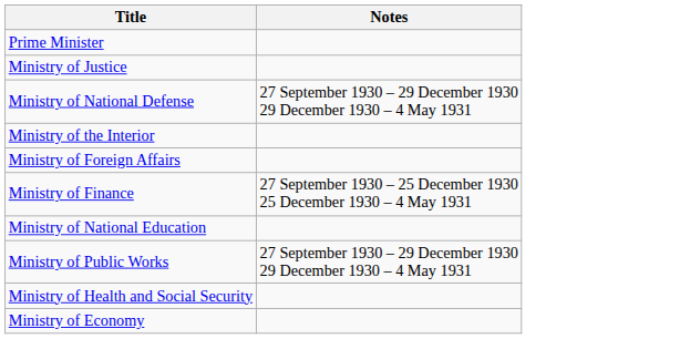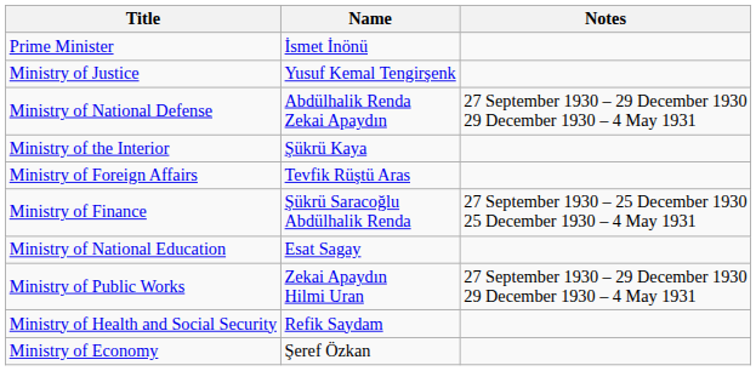+ column: Name | İsmet İnönü | Yusuf Kemal Tengirşenk | Abdülhalik Renda Zekai Apaydın | Şükrü Kaya | Tevfik Rüştü Aras | Şükrü Saracoğlu Abdülhalik Renda | Esat Sagay | Zekai Apaydın Hilmi Uran | Refik Saydam | Şeref Özkan
